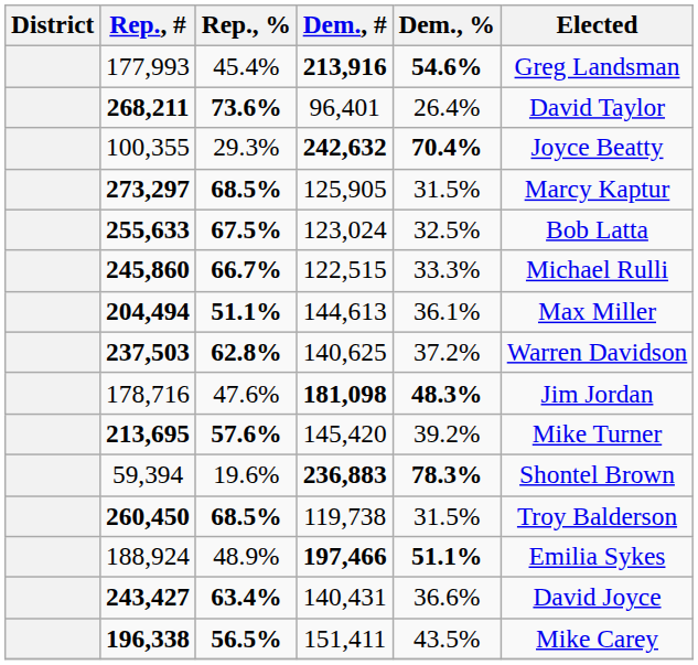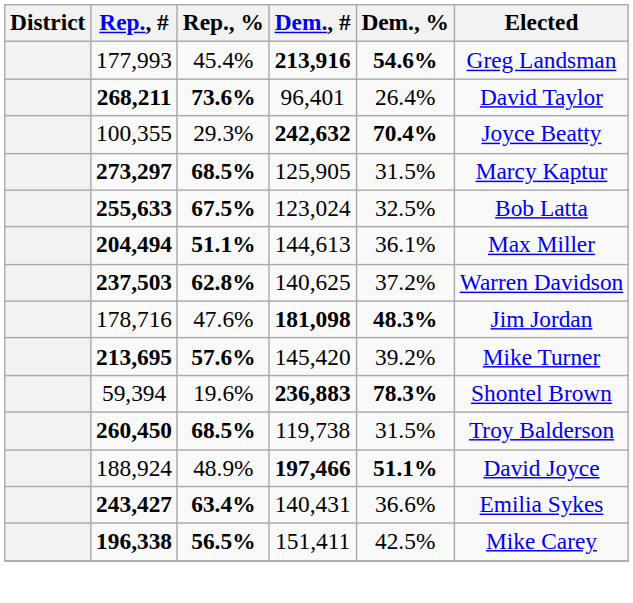- row: 245,860 | 66.7% | 122,515 | 33.3% | Michael Rulli
188,924 | Elected: Emilia Sykes -> David Joyce
243,427 | Elected: David Joyce -> Emilia Sykes
196,338 | Dem., %: 43.5% -> 42.5%
